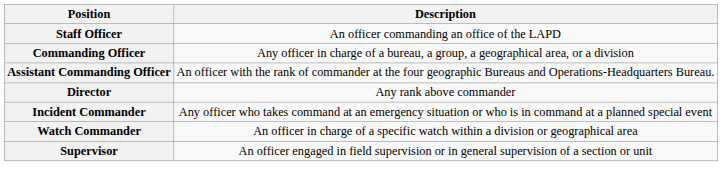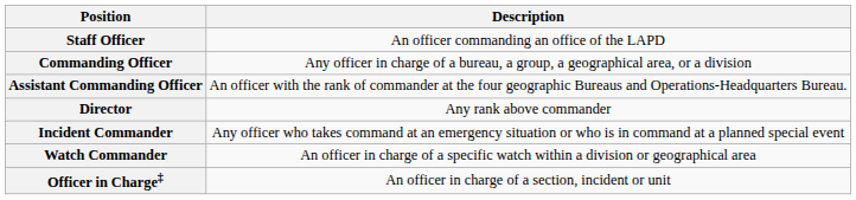- row: Supervisor | An officer engaged in field supervision or in general supervision of a section or unit
+ row: Officer in Charge‡ | An officer in charge of a section, incident or unit
